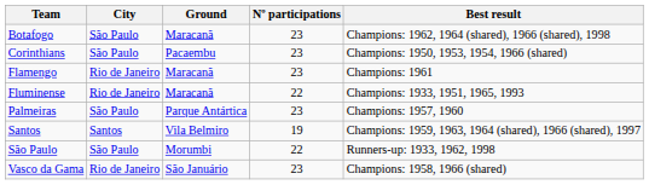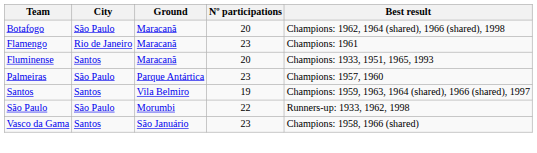Botafogo | Nº participations: 23 -> 20
- row: Corinthians | São Paulo | Pacaembu | 23 | Champions: 1950, 1953, 1954, 1966 (shared)
Fluminense | City: Rio de Janeiro -> Santos
Fluminense | Nº participations: 22 -> 20
Vasco da Gama | City: Rio de Janeiro -> Santos
